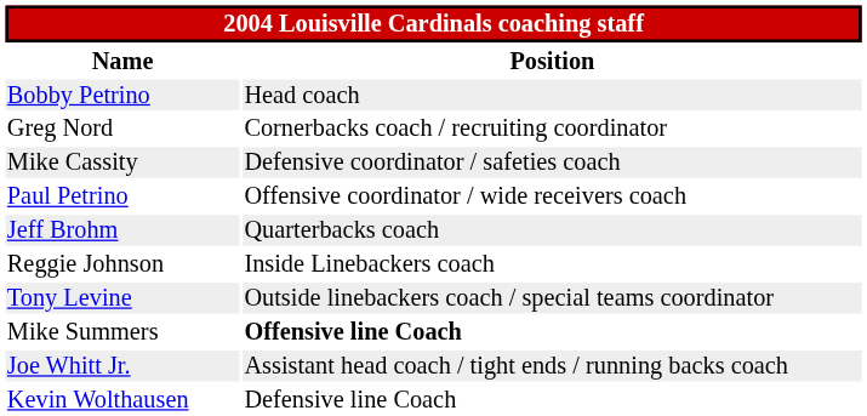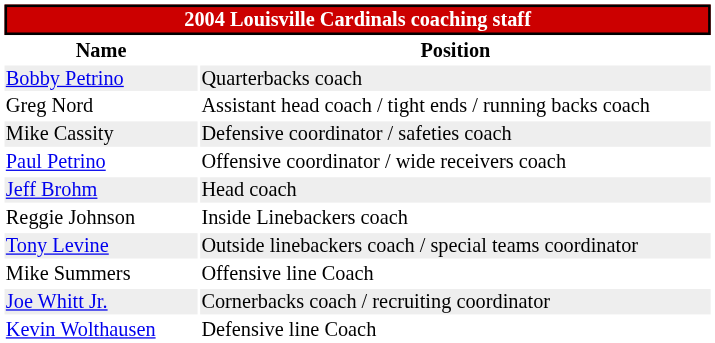Bobby Petrino | Position: Head coach -> Quarterbacks coach
Greg Nord | Position: Cornerbacks coach / recruiting coordinator -> Assistant head coach / tight ends / running backs coach
Jeff Brohm | Position: Quarterbacks coach -> Head coach
Mike Summers | Position: bold -> normal
Joe Whitt Jr. | Position: Assistant head coach / tight ends / running backs coach -> Cornerbacks coach / recruiting coordinator
